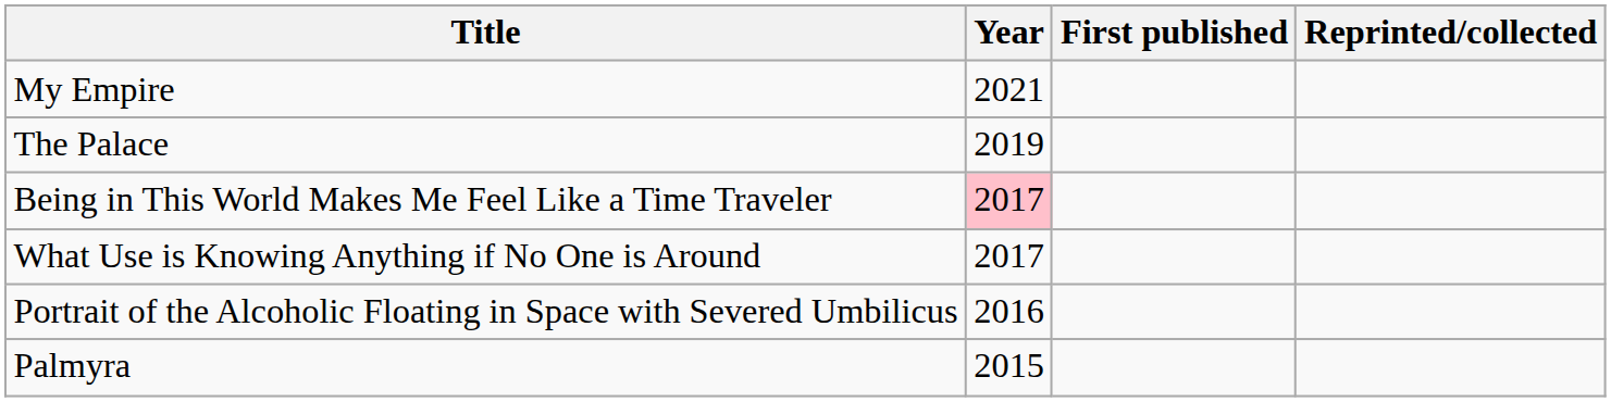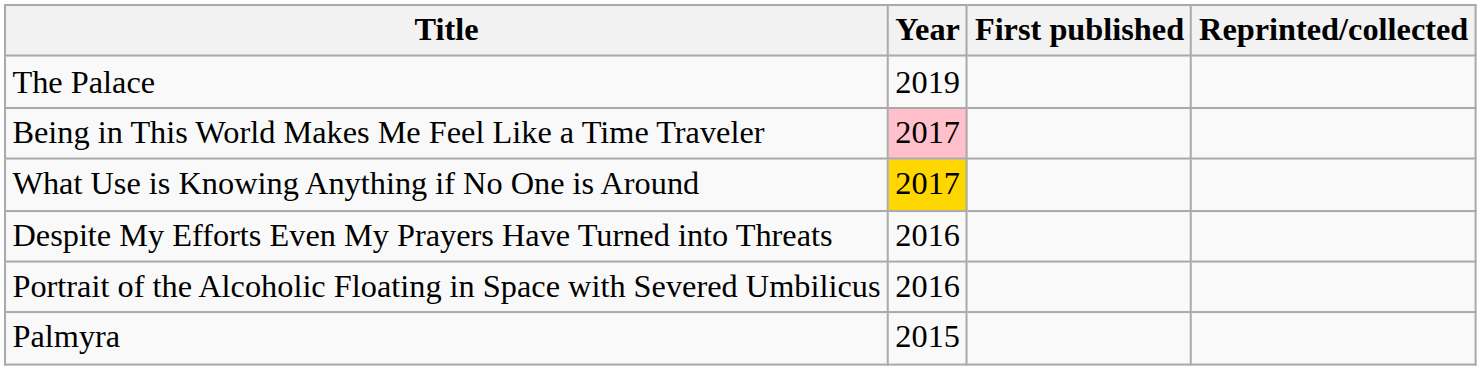- row: My Empire | 2021
What Use is Knowing Anything if No One is Around | Year: no background -> gold background
+ row: Despite My Efforts Even My Prayers Have Turned into Threats | 2016
